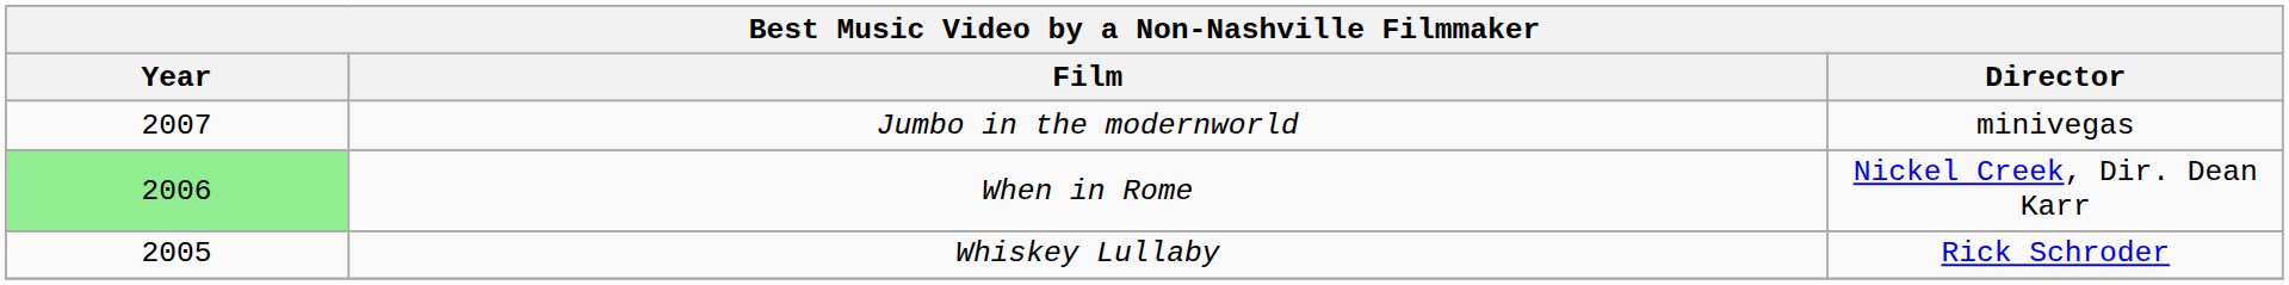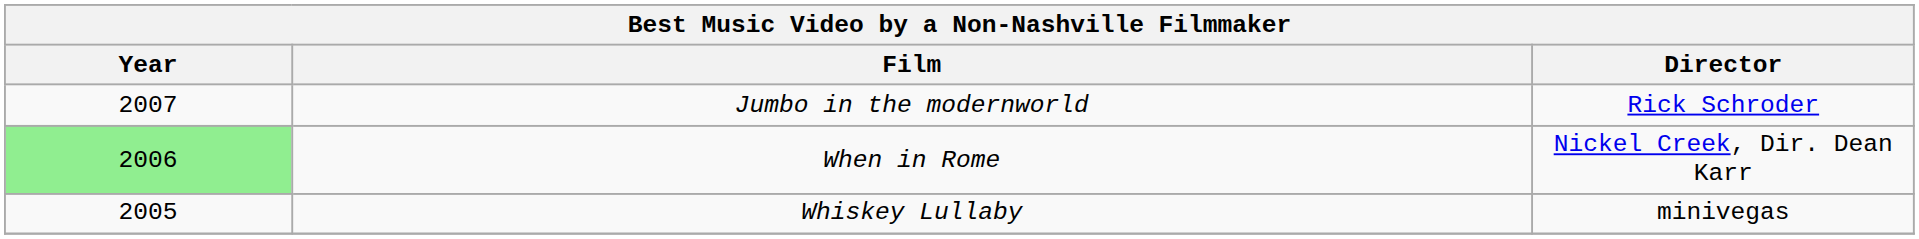Jumbo in the modernworld | Director: minivegas -> Rick Schroder
Whiskey Lullaby | Director: Rick Schroder -> minivegas
